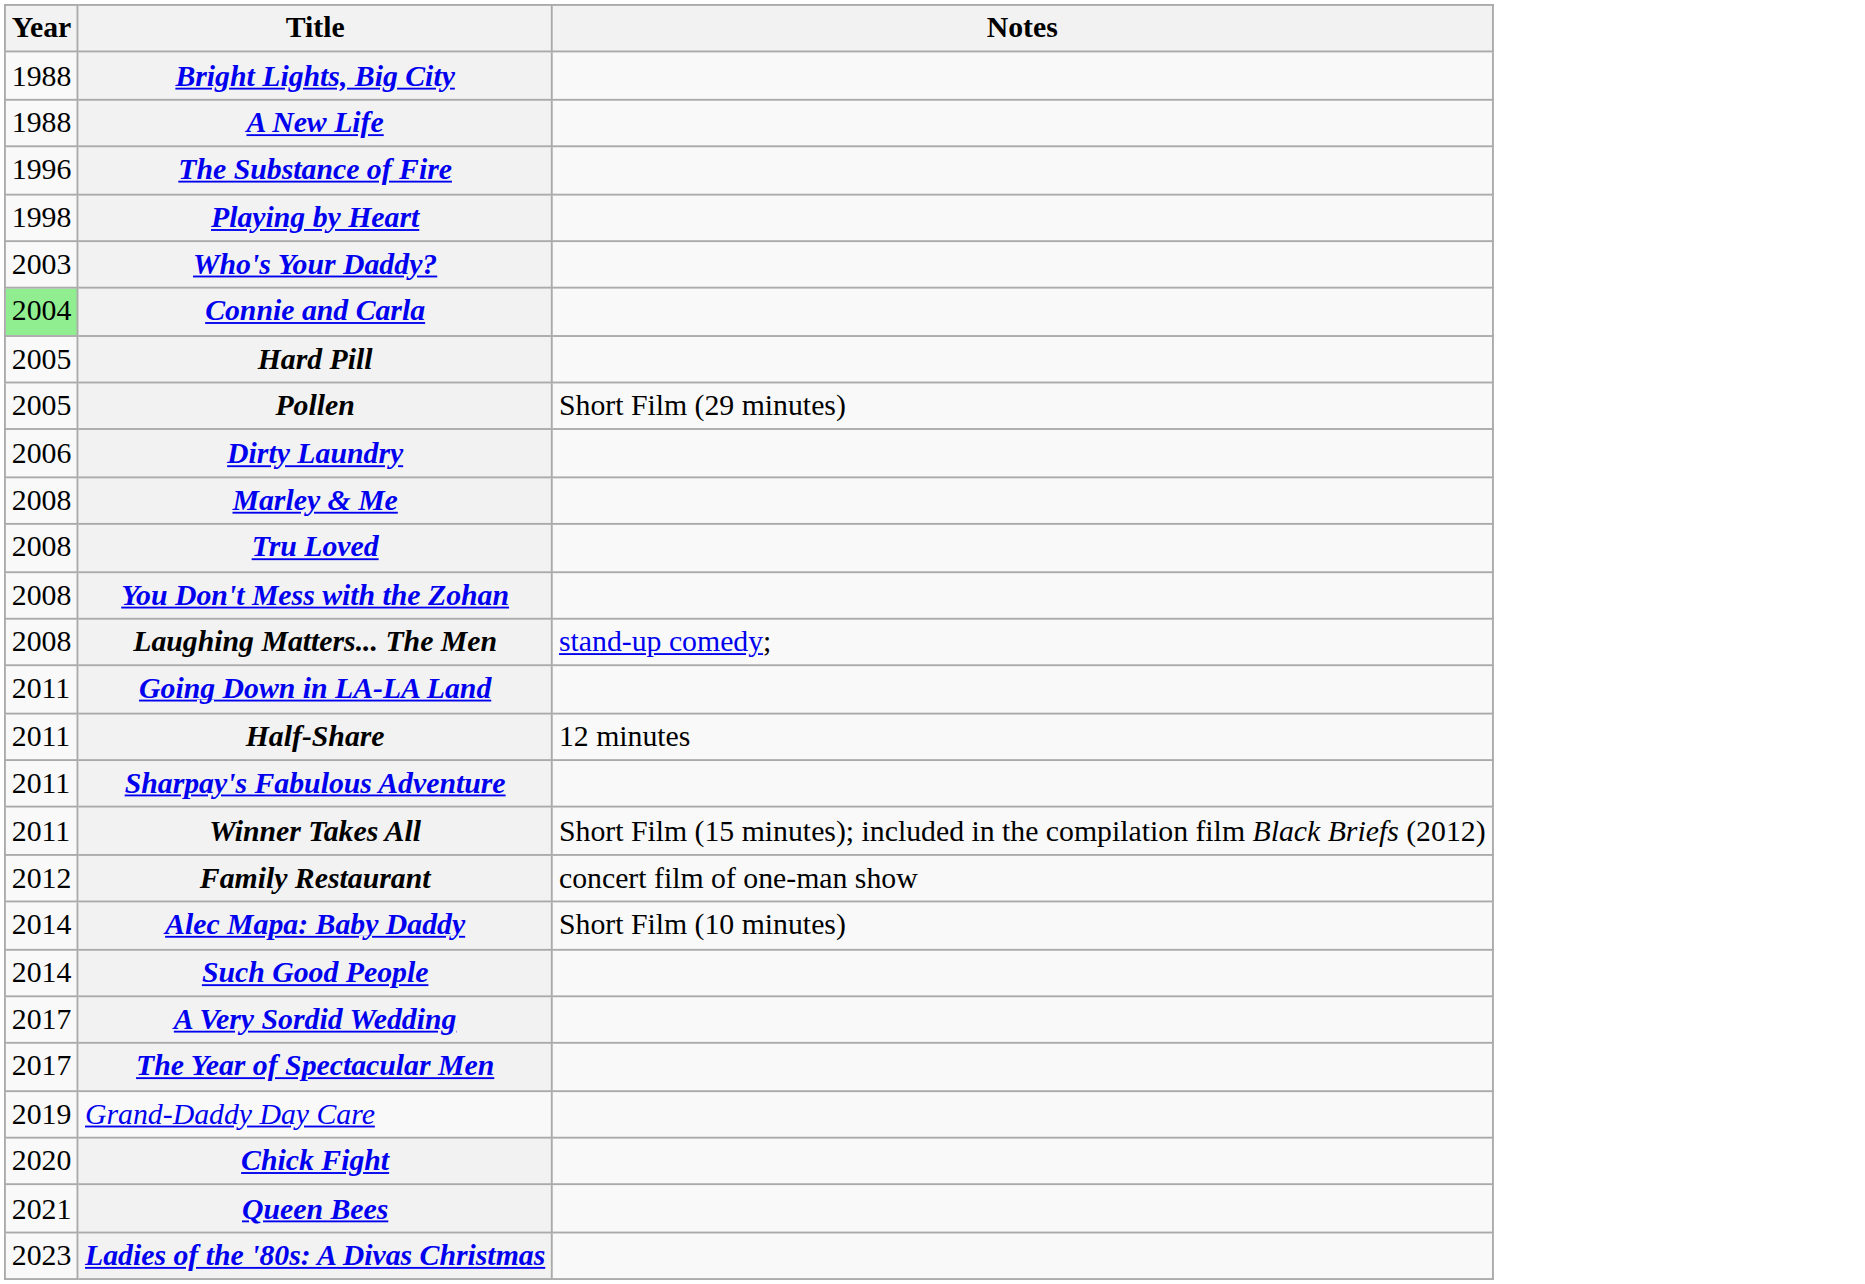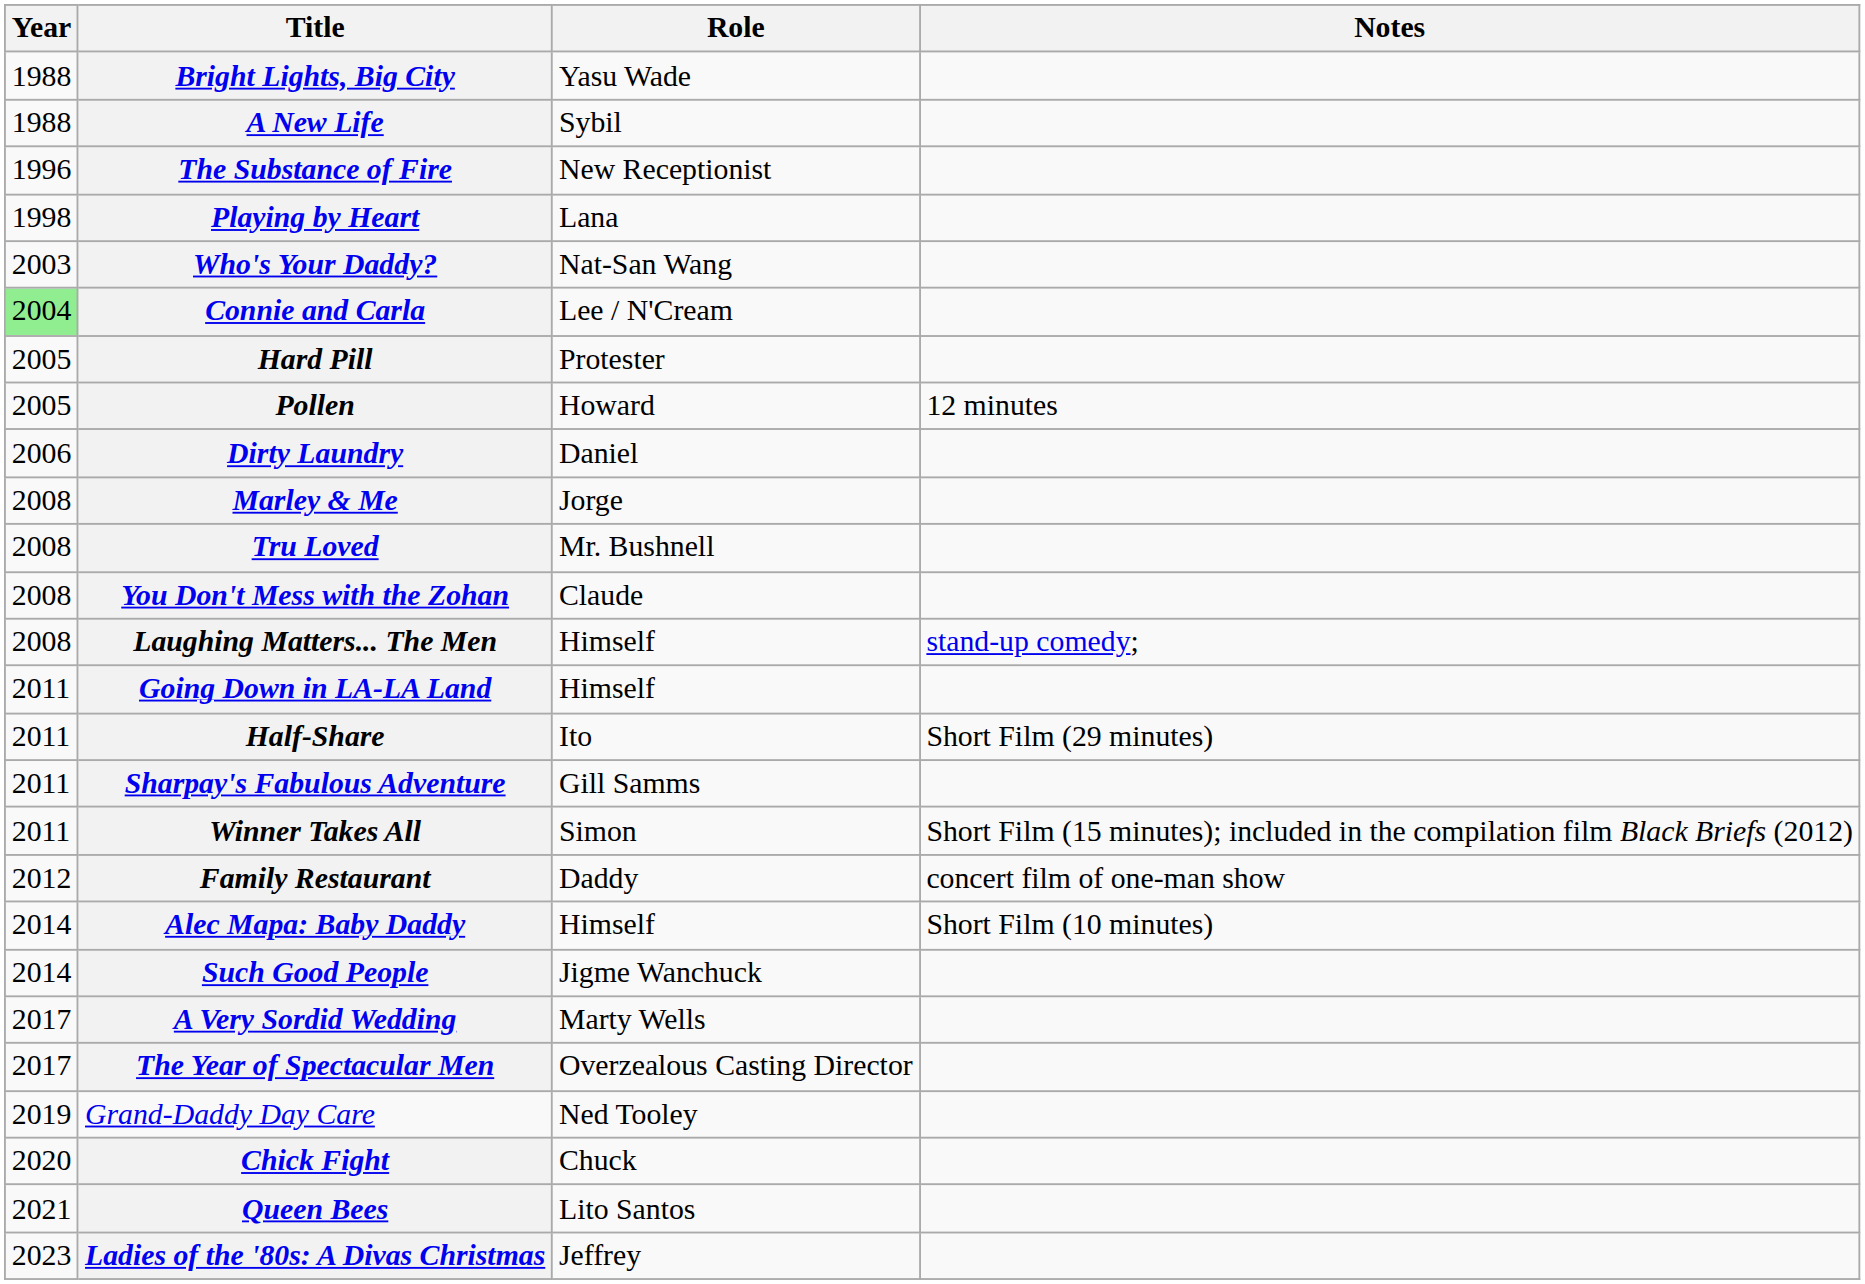+ column: Role | Yasu Wade | Sybil | New Receptionist | Lana | Nat-San Wang | Lee / N'Cream | Protester | Howard | Daniel | Jorge | Mr. Bushnell | Claude | Himself | Himself | Ito | Gill Samms | Simon | Daddy | Himself | Jigme Wanchuck | Marty Wells | Overzealous Casting Director | Ned Tooley | Chuck | Lito Santos | Jeffrey
Pollen | Notes: Short Film (29 minutes) -> 12 minutes
Half-Share | Notes: 12 minutes -> Short Film (29 minutes)
